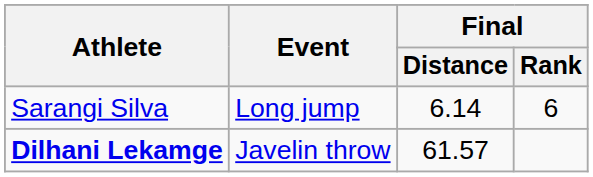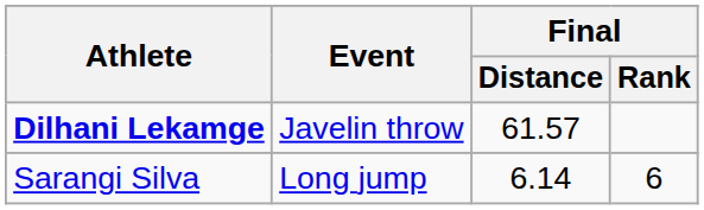rows swapped: Sarangi Silva <-> Dilhani Lekamge
